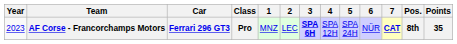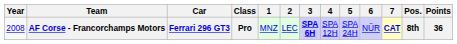AF Corse - Francorchamps Motors | Year: 2023 -> 2008
AF Corse - Francorchamps Motors | Points: 35 -> 36
